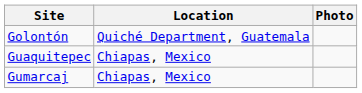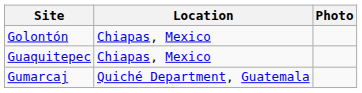Golontón | Location: Quiché Department, Guatemala -> Chiapas, Mexico
Gumarcaj | Location: Chiapas, Mexico -> Quiché Department, Guatemala
